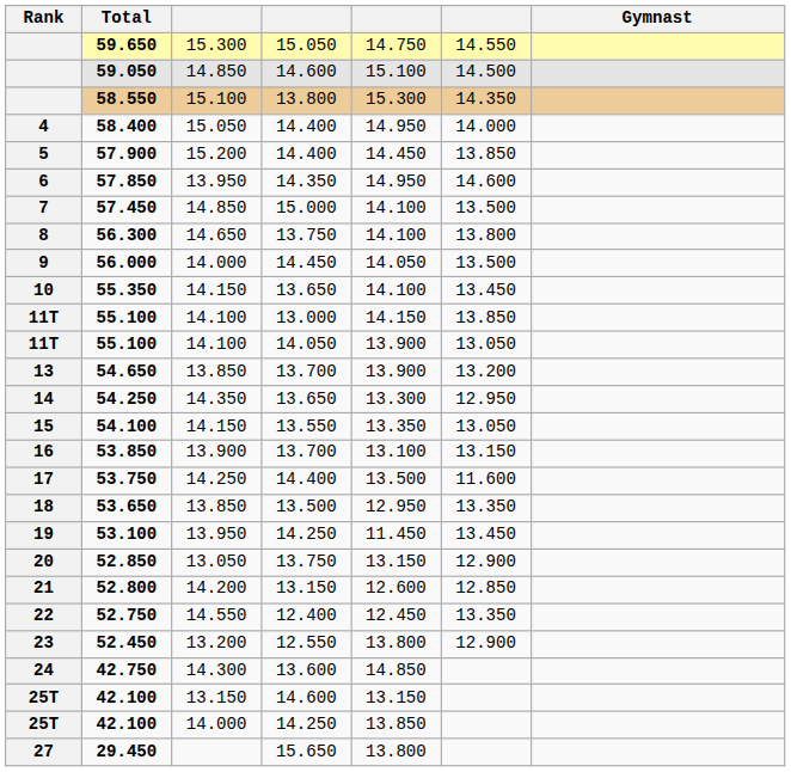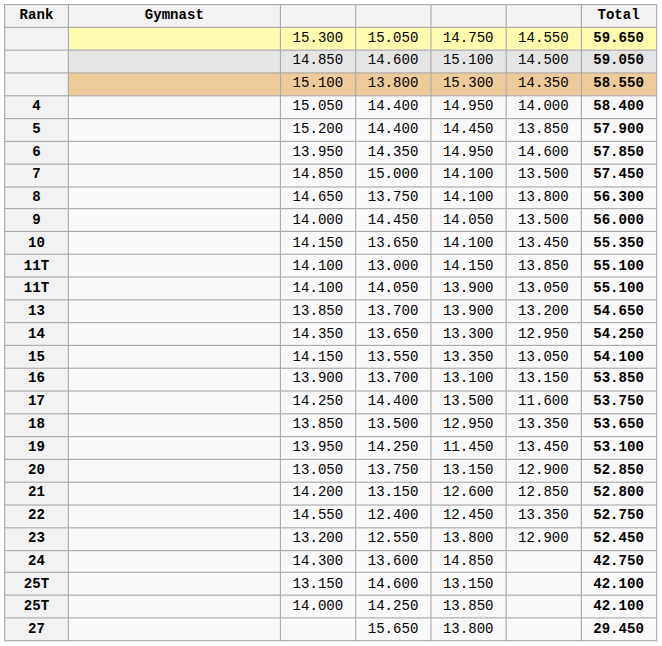columns swapped: Gymnast <-> Total
